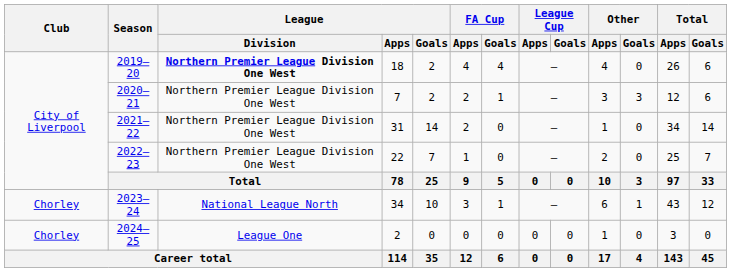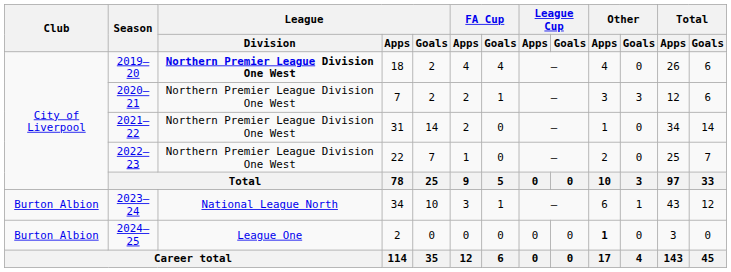2023–24 | Club: Chorley -> Burton Albion
2024–25 | Club: Chorley -> Burton Albion
2024–25 | Other / Apps: normal -> bold
